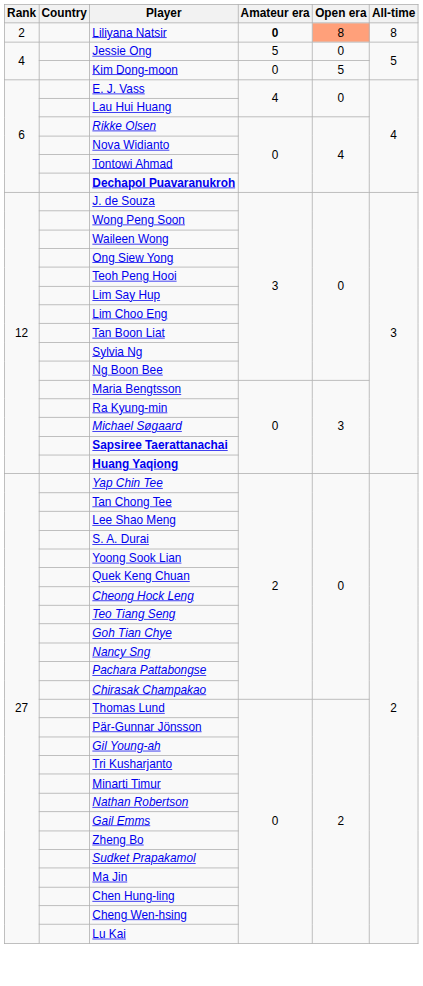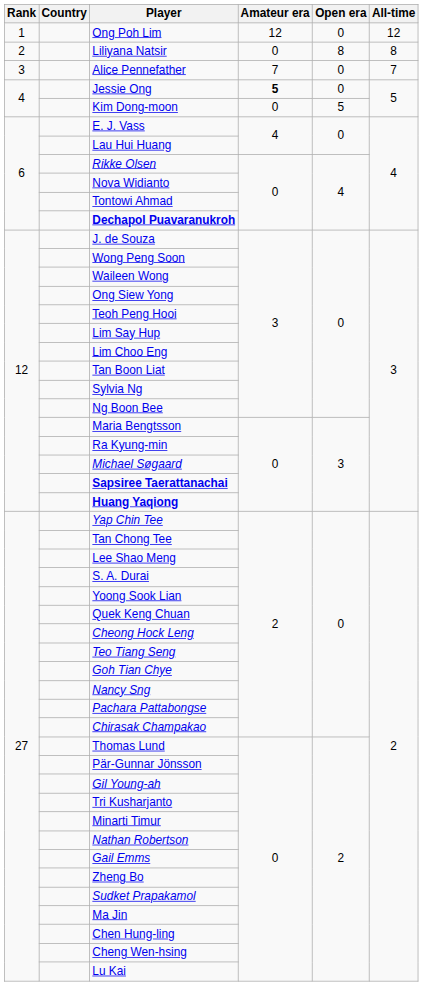+ row: 1 | Ong Poh Lim | 12 | 0 | 12
Liliyana Natsir | Amateur era: bold -> normal
Liliyana Natsir | Open era: lightsalmon background -> no background
+ row: 3 | Alice Pennefather | 7 | 0 | 7
Jessie Ong | Amateur era: normal -> bold
